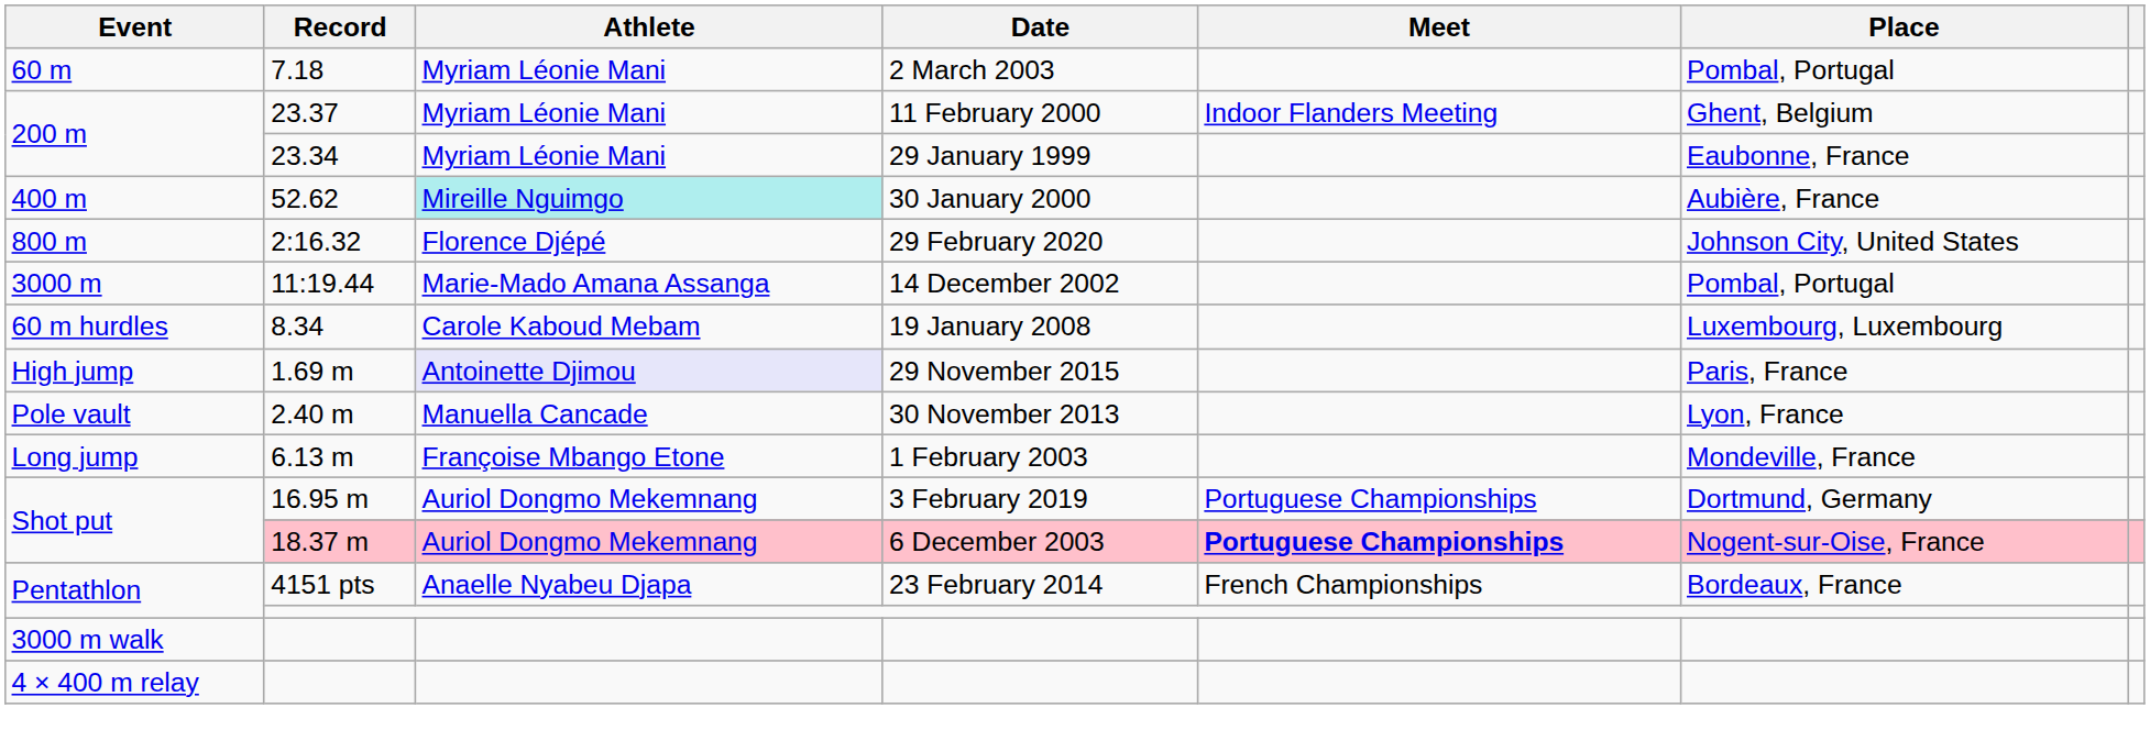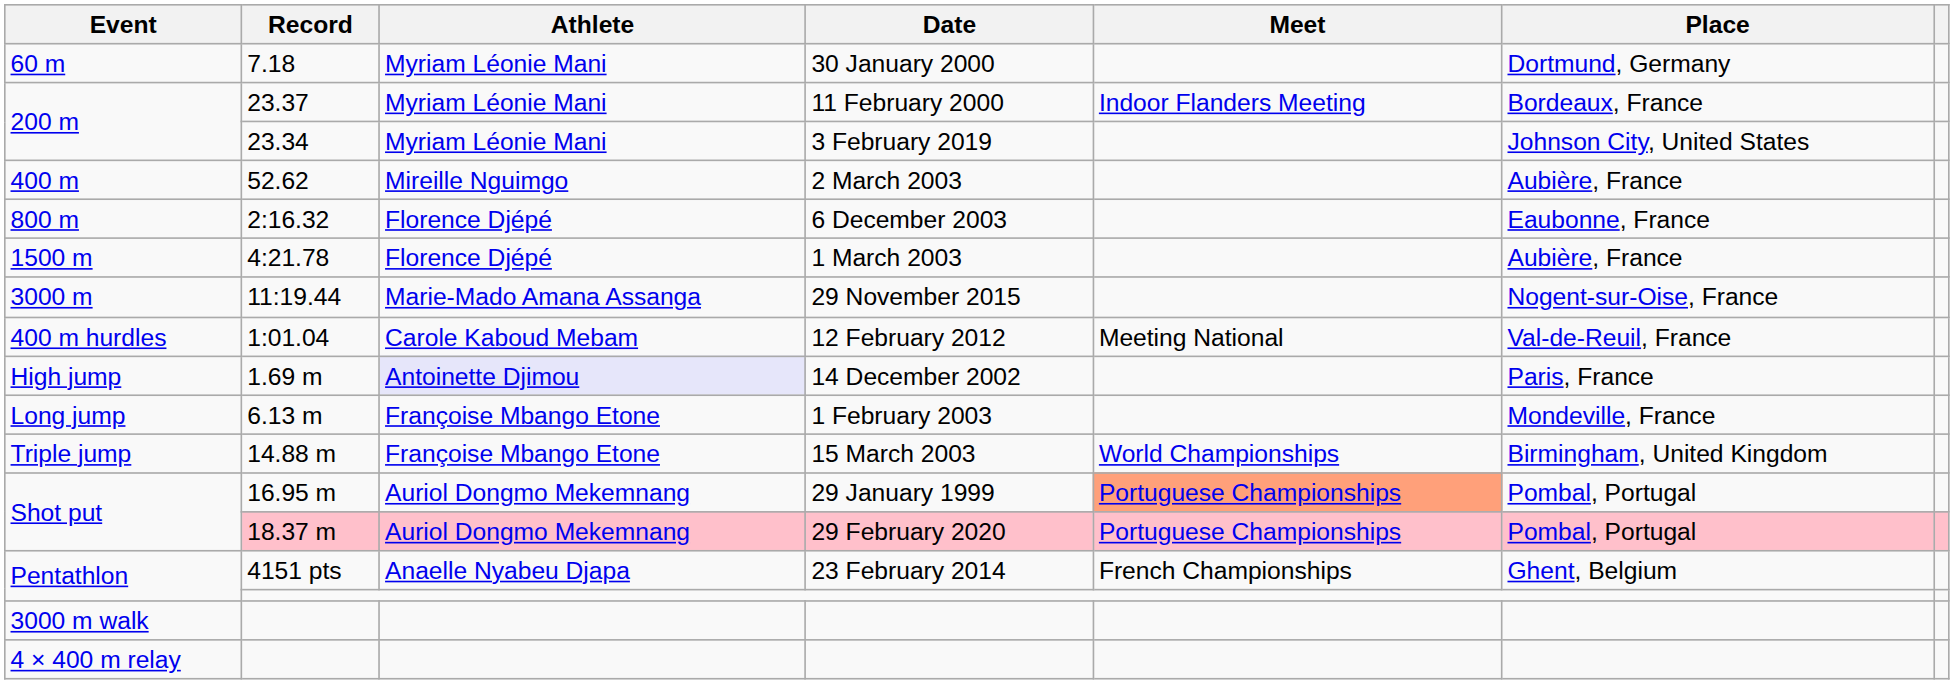7.18 | Date: 2 March 2003 -> 30 January 2000
7.18 | Place: Pombal, Portugal -> Dortmund, Germany
23.37 | Place: Ghent, Belgium -> Bordeaux, France
23.34 | Date: 29 January 1999 -> 3 February 2019
23.34 | Place: Eaubonne, France -> Johnson City, United States
52.62 | Athlete: paleturquoise background -> no background
52.62 | Date: 30 January 2000 -> 2 March 2003
2:16.32 | Date: 29 February 2020 -> 6 December 2003
2:16.32 | Place: Johnson City, United States -> Eaubonne, France
+ row: 1500 m | 4:21.78 | Florence Djépé | 1 March 2003 | Aubière, France
11:19.44 | Date: 14 December 2002 -> 29 November 2015
11:19.44 | Place: Pombal, Portugal -> Nogent-sur-Oise, France
- row: 60 m hurdles | 8.34 | Carole Kaboud Mebam | 19 January 2008 | Luxembourg, Luxembourg
+ row: 400 m hurdles | 1:01.04 | Carole Kaboud Mebam | 12 February 2012 | Meeting National | Val-de-Reuil, France
1.69 m | Date: 29 November 2015 -> 14 December 2002
- row: Pole vault | 2.40 m | Manuella Cancade | 30 November 2013 | Lyon, France
+ row: Triple jump | 14.88 m | Françoise Mbango Etone | 15 March 2003 | World Championships | Birmingham, United Kingdom
16.95 m | Date: 3 February 2019 -> 29 January 1999
16.95 m | Meet: no background -> lightsalmon background
16.95 m | Place: Dortmund, Germany -> Pombal, Portugal
18.37 m | Date: 6 December 2003 -> 29 February 2020
18.37 m | Meet: bold -> normal
18.37 m | Place: Nogent-sur-Oise, France -> Pombal, Portugal
4151 pts | Place: Bordeaux, France -> Ghent, Belgium
